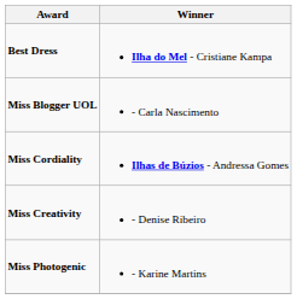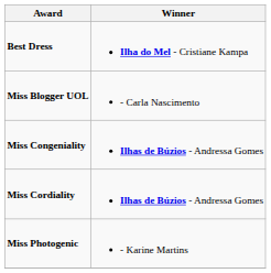+ row: Miss Congeniality | Ilhas de Búzios - Andressa Gomes
- row: Miss Creativity | - Denise Ribeiro
